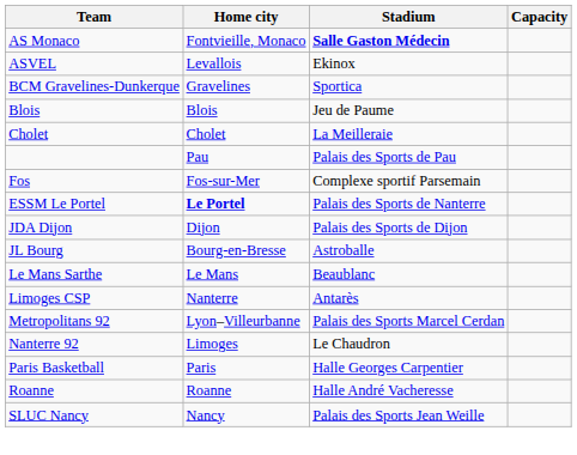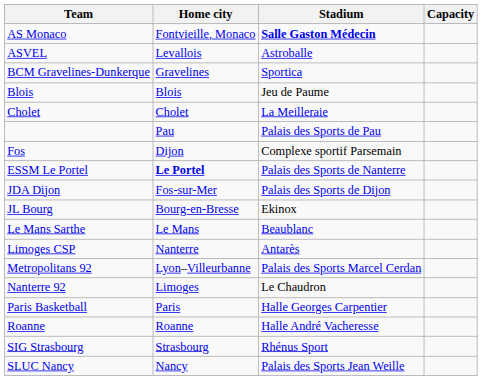ASVEL | Stadium: Ekinox -> Astroballe
Fos | Home city: Fos-sur-Mer -> Dijon
JDA Dijon | Home city: Dijon -> Fos-sur-Mer
JL Bourg | Stadium: Astroballe -> Ekinox
+ row: SIG Strasbourg | Strasbourg | Rhénus Sport
